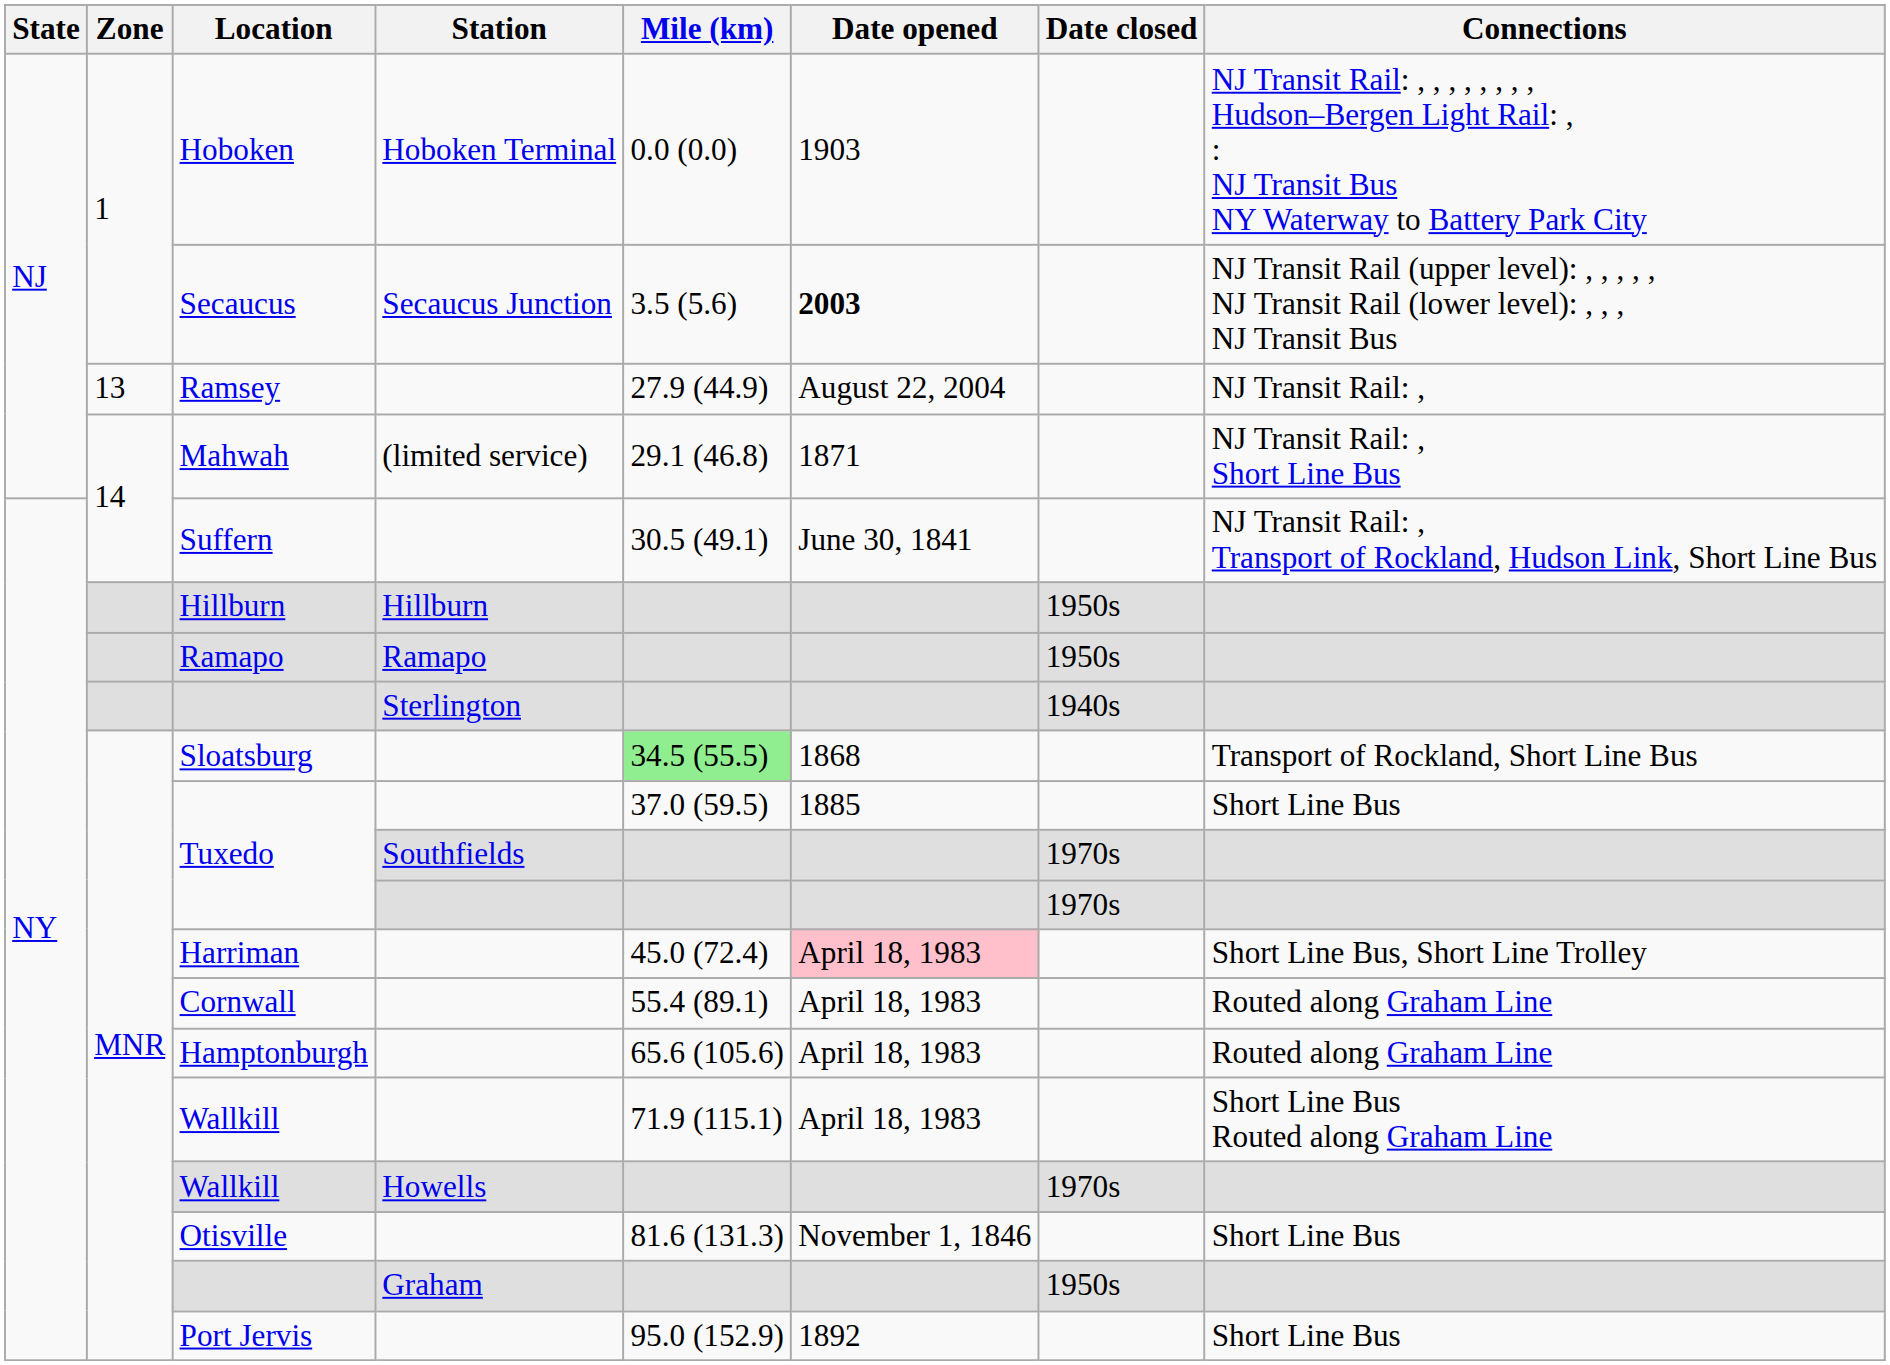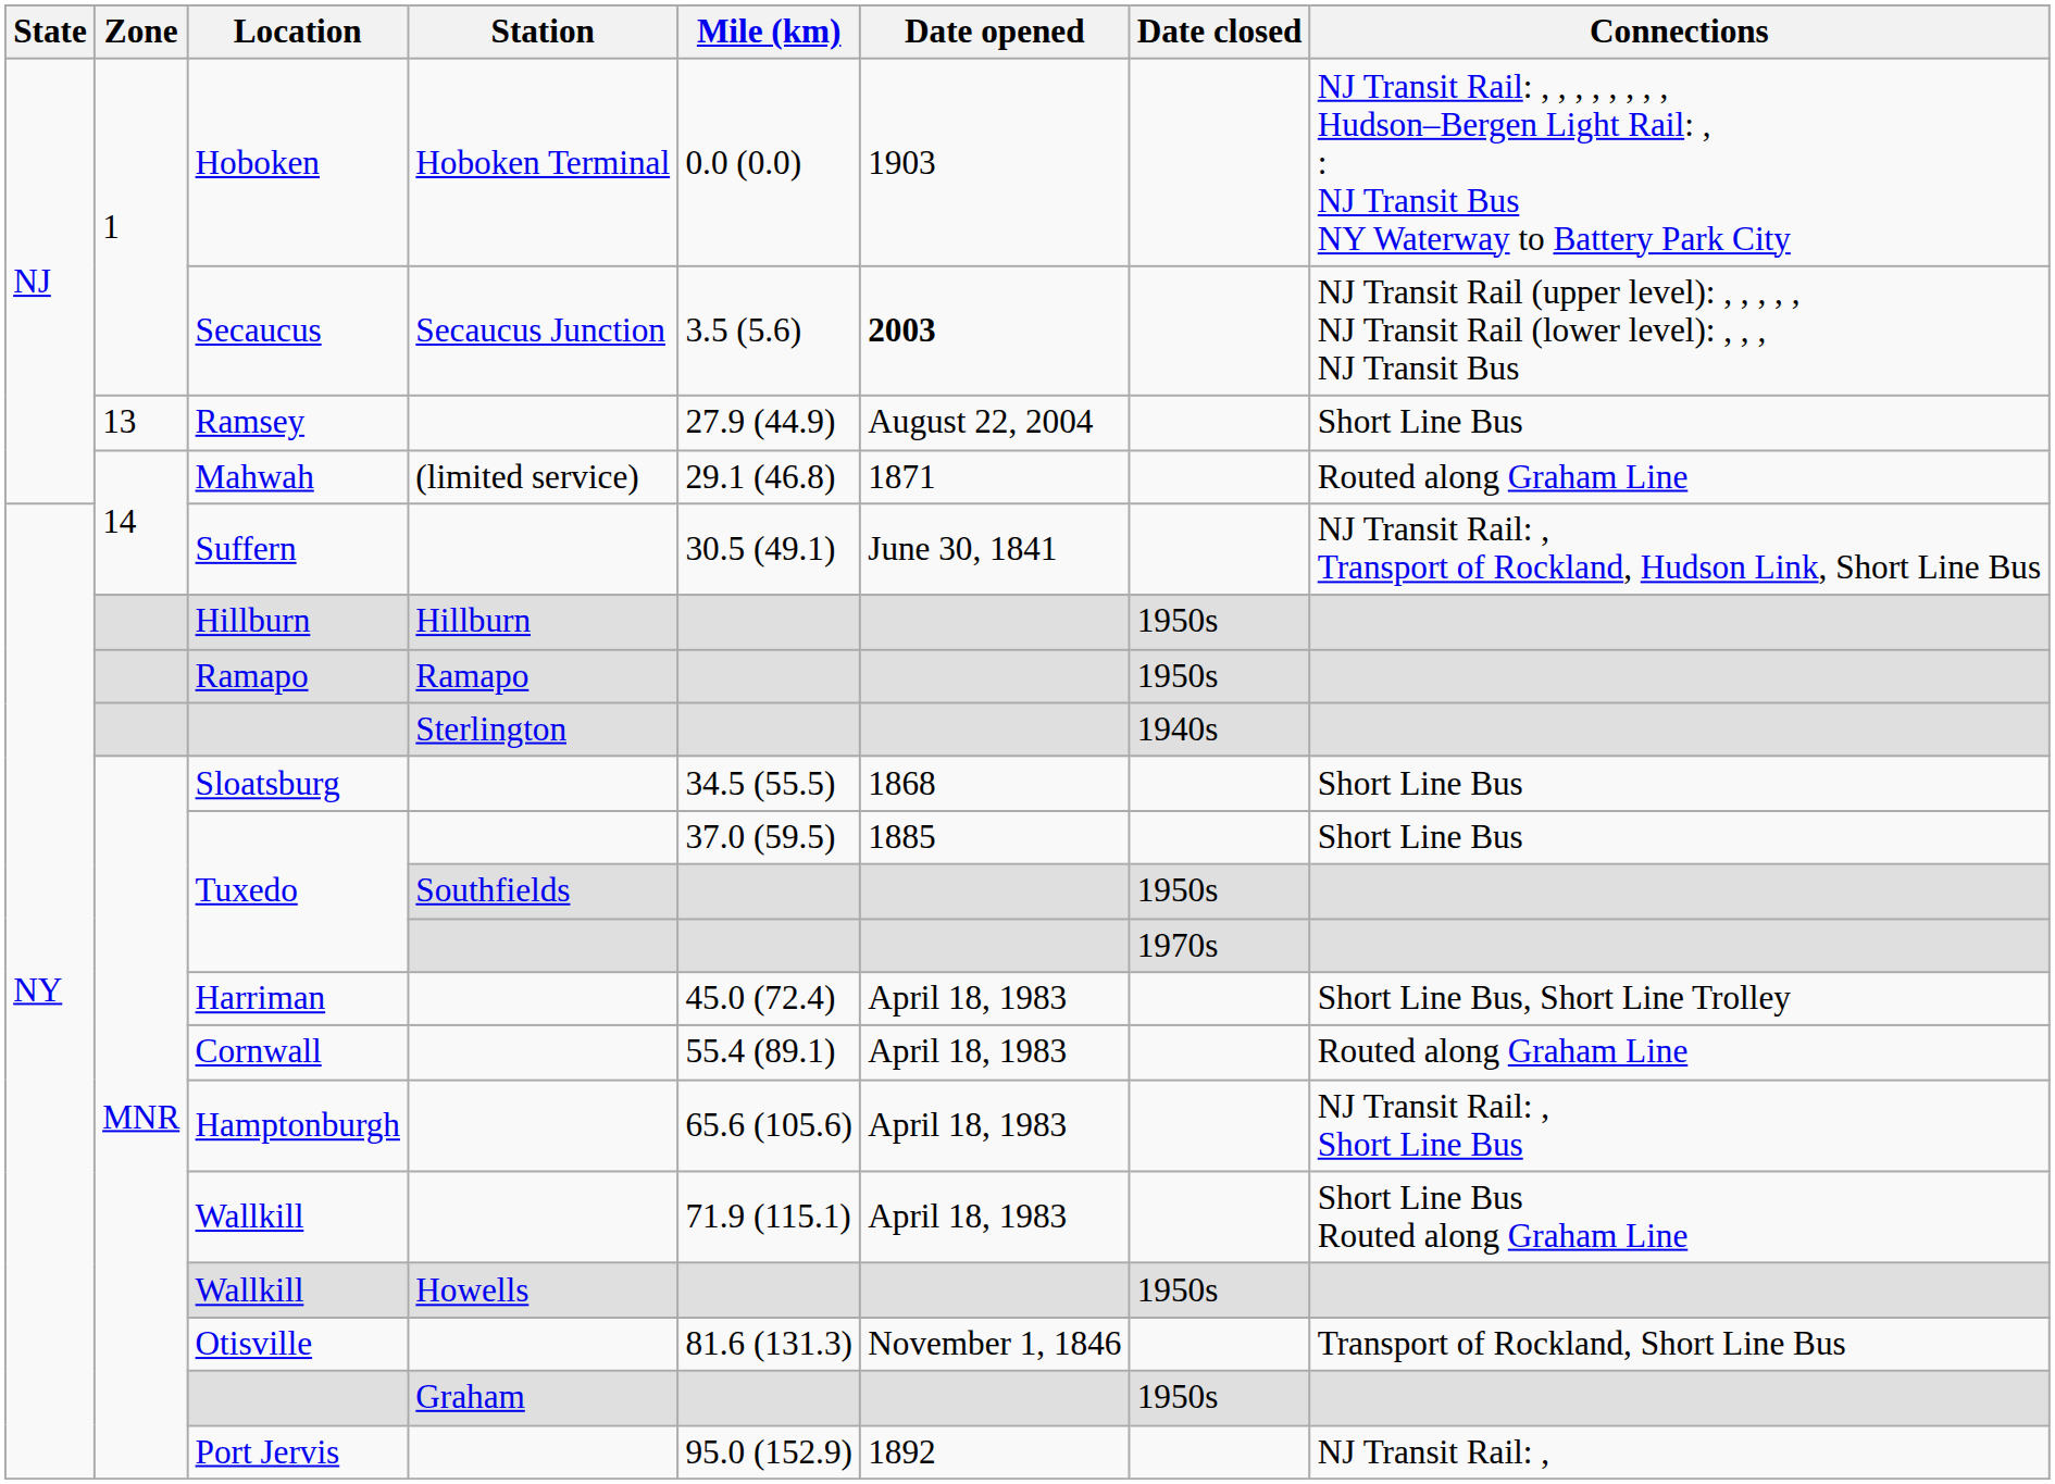Ramsey | Connections: NJ Transit Rail: , -> Short Line Bus
Mahwah | Connections: NJ Transit Rail: , Short Line Bus -> Routed along Graham Line
Sloatsburg | Mile (km): lightgreen background -> no background
Sloatsburg | Connections: Transport of Rockland, Short Line Bus -> Short Line Bus
Tuxedo / Southfields | Date closed: 1970s -> 1950s
Harriman | Date opened: pink background -> no background
Hamptonburgh | Connections: Routed along Graham Line -> NJ Transit Rail: , Short Line Bus
Wallkill / Howells | Date closed: 1970s -> 1950s
Otisville | Connections: Short Line Bus -> Transport of Rockland, Short Line Bus
Port Jervis | Connections: Short Line Bus -> NJ Transit Rail: ,
